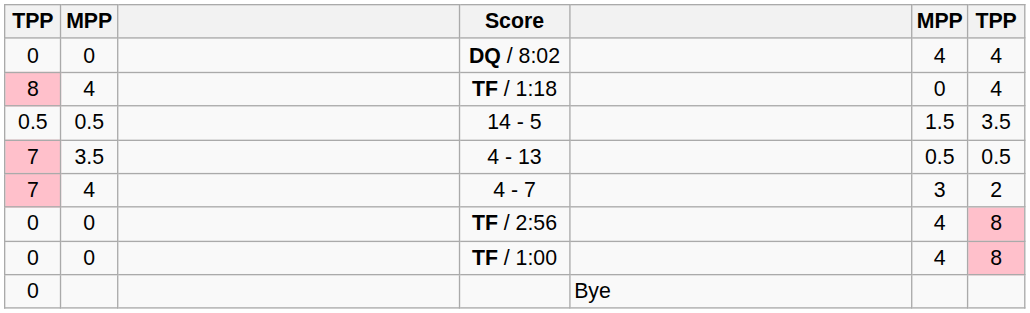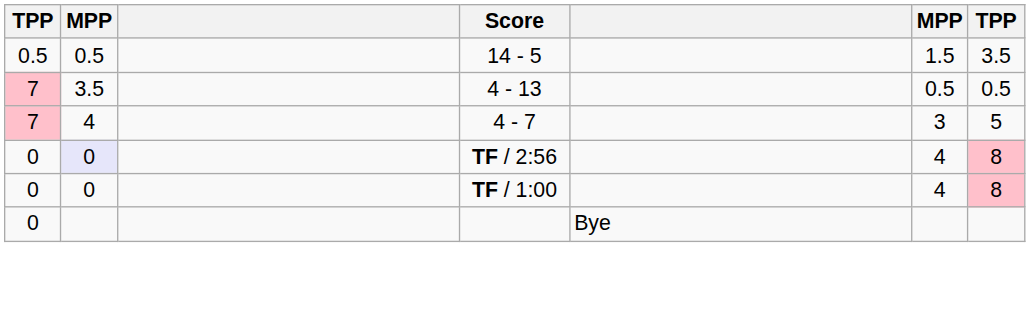- row: 0 | 0 | DQ / 8:02 | 4 | 4
- row: 8 | 4 | TF / 1:18 | 0 | 4
4 - 7 | column 7: 2 -> 5
TF / 2:56 | column 2: no background -> lavender background
